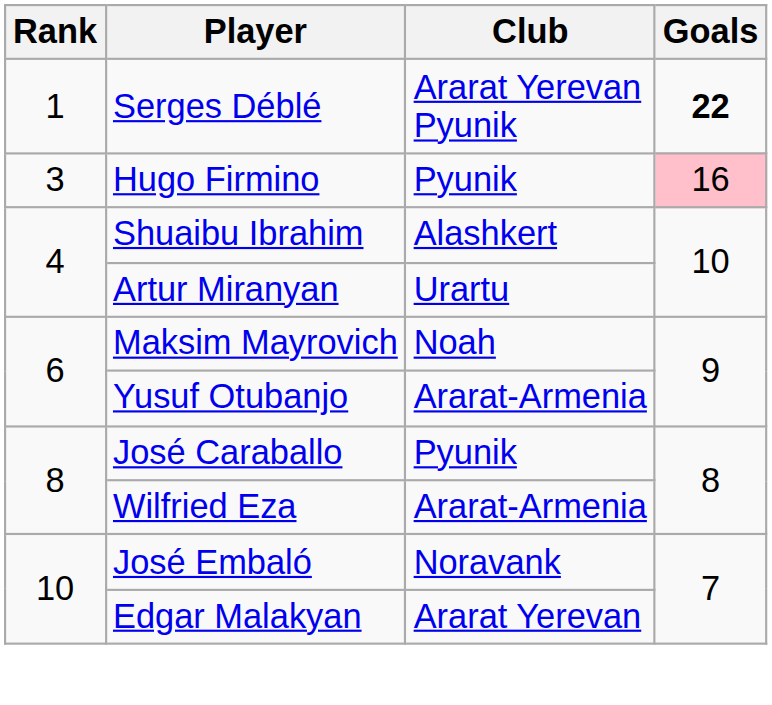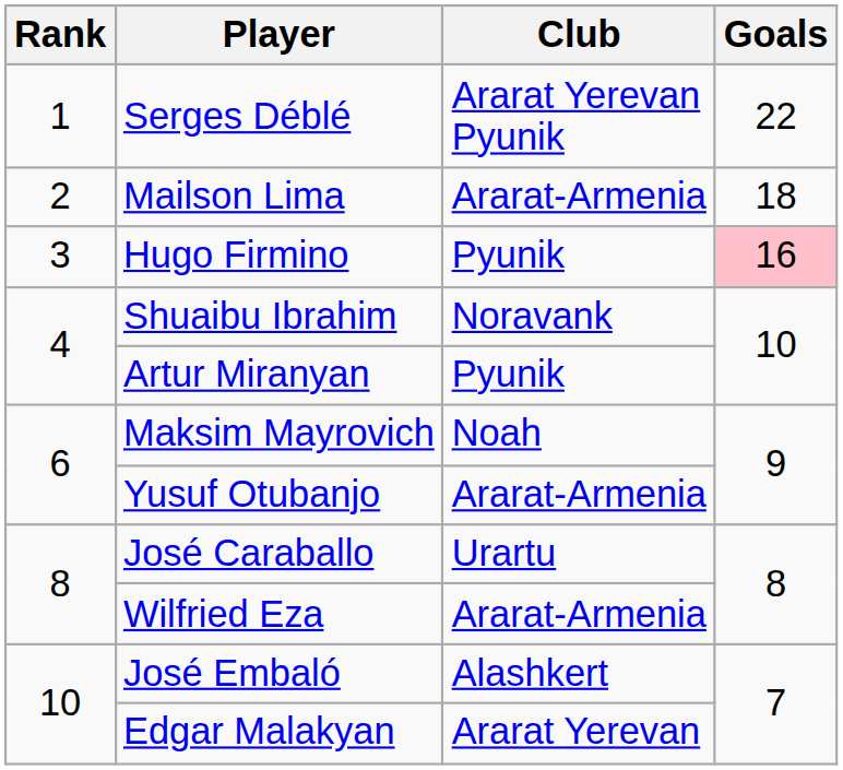Serges Déblé | Goals: bold -> normal
+ row: 2 | Mailson Lima | Ararat-Armenia | 18
Shuaibu Ibrahim | Club: Alashkert -> Noravank
Artur Miranyan | Club: Urartu -> Pyunik
José Caraballo | Club: Pyunik -> Urartu
José Embaló | Club: Noravank -> Alashkert
